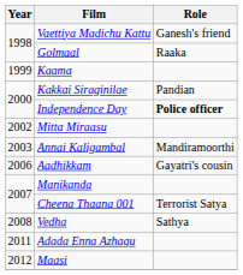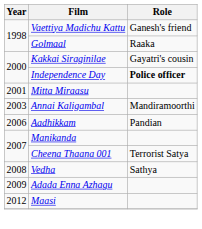- row: 1999 | Kaama
Kakkai Siraginilae | Role: Pandian -> Gayatri's cousin
Mitta Miraasu | Year: 2002 -> 2001
Aadhikkam | Role: Gayatri's cousin -> Pandian
Adada Enna Azhagu | Year: 2011 -> 2009
